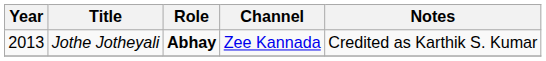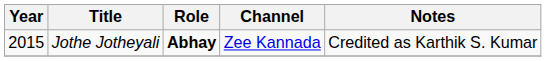Jothe Jotheyali | Year: 2013 -> 2015
